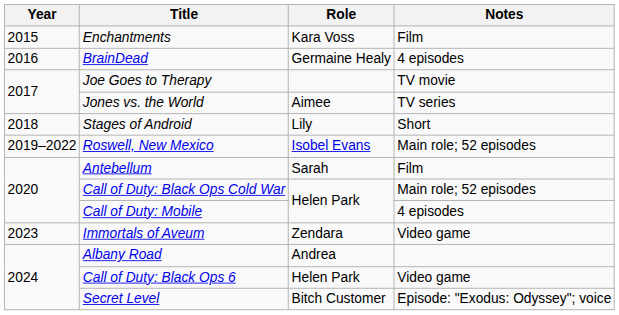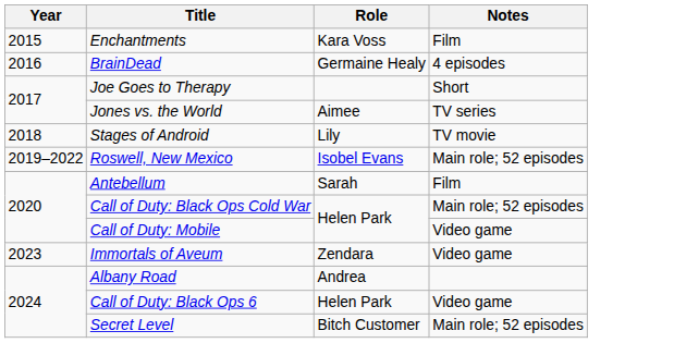Joe Goes to Therapy | Notes: TV movie -> Short
Stages of Android | Notes: Short -> TV movie
Call of Duty: Mobile | Notes: 4 episodes -> Video game
Secret Level | Notes: Episode: "Exodus: Odyssey"; voice -> Main role; 52 episodes
